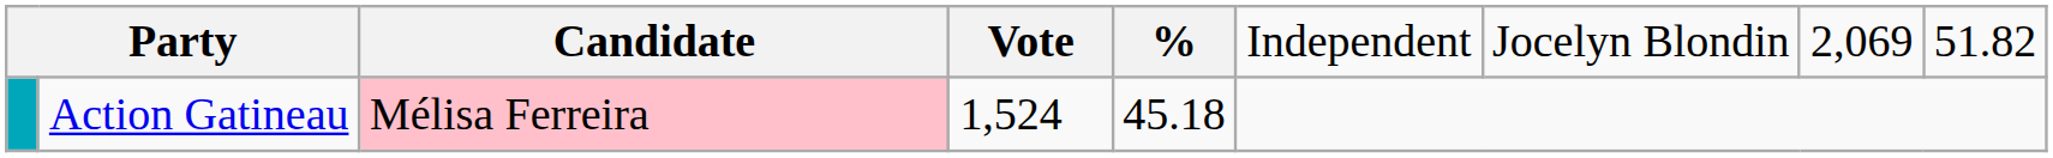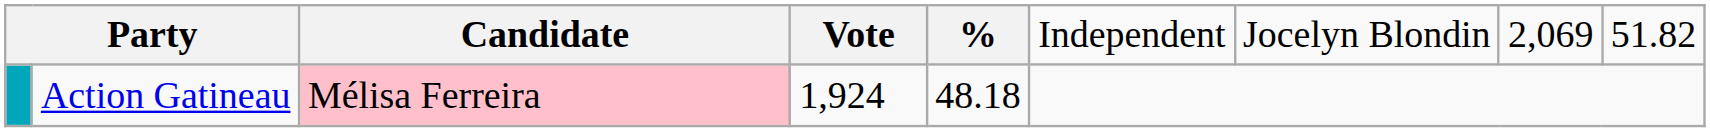Action Gatineau | column 4: 1,524 -> 1,924
Action Gatineau | column 5: 45.18 -> 48.18
